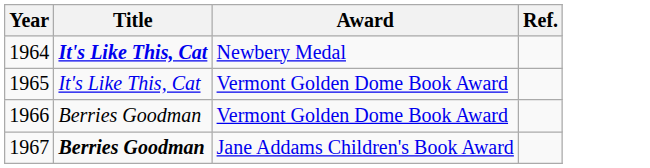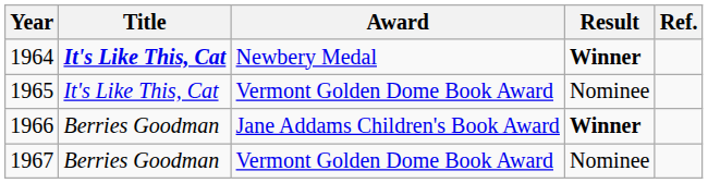+ column: Result | Winner | Nominee | Winner | Nominee
1966 | Award: Vermont Golden Dome Book Award -> Jane Addams Children's Book Award
1967 | Title: bold -> normal
1967 | Award: Jane Addams Children's Book Award -> Vermont Golden Dome Book Award
